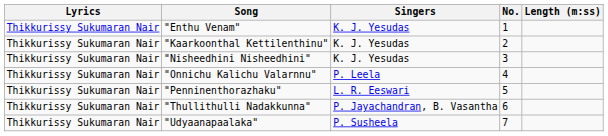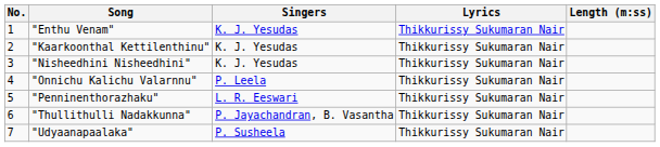columns swapped: No. <-> Lyrics
